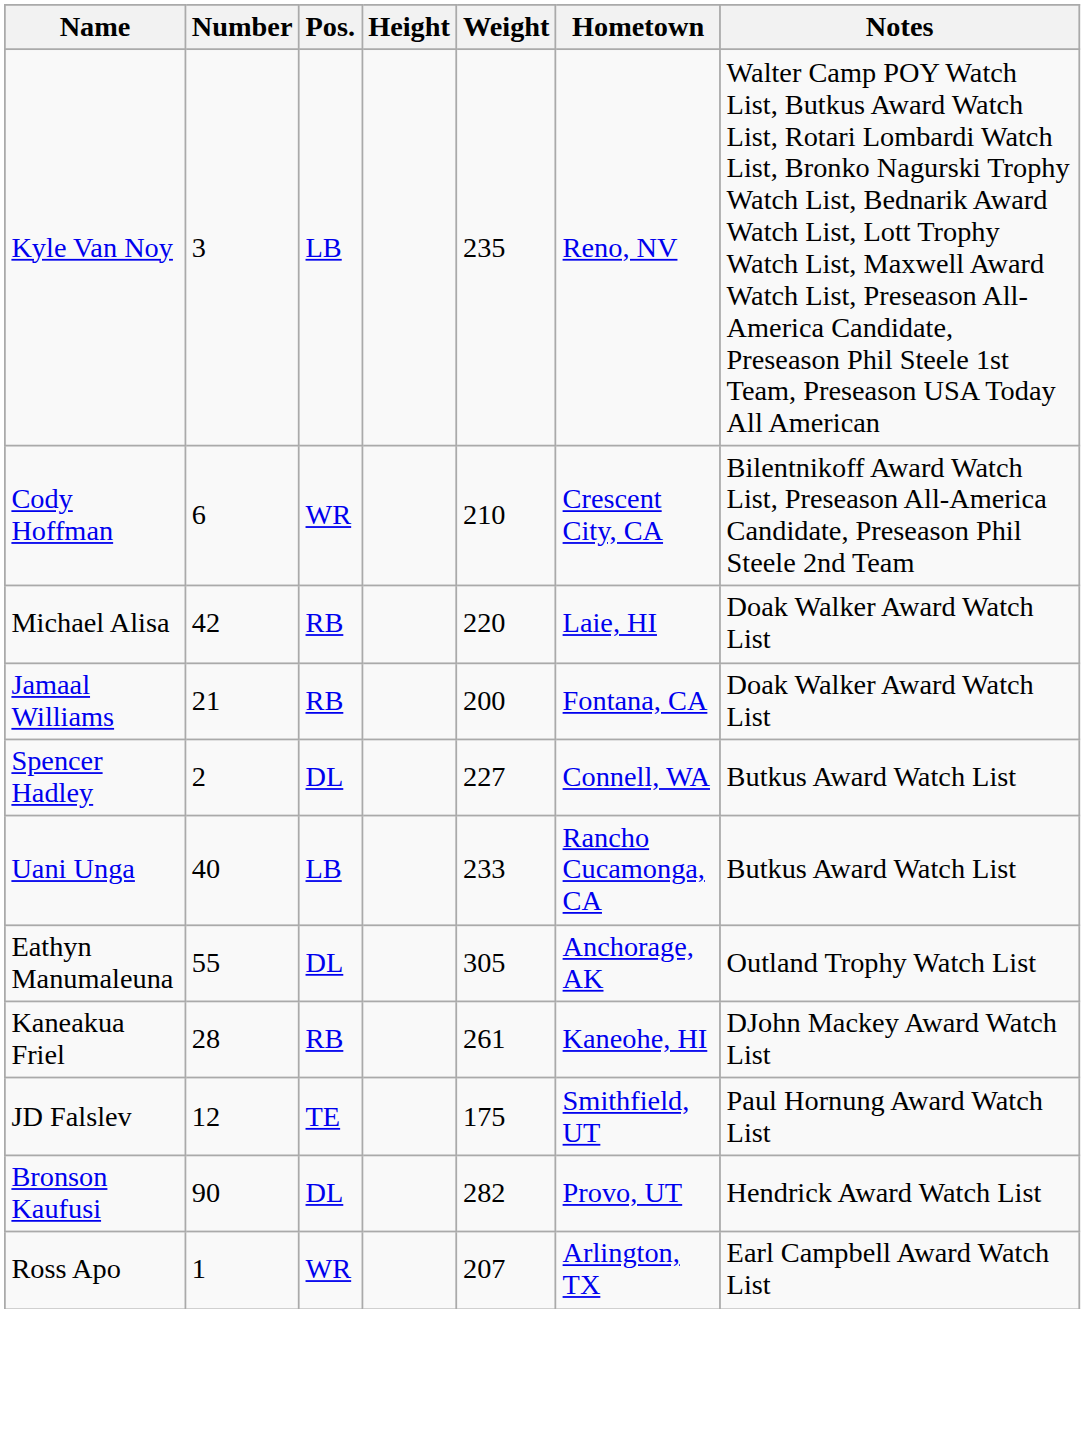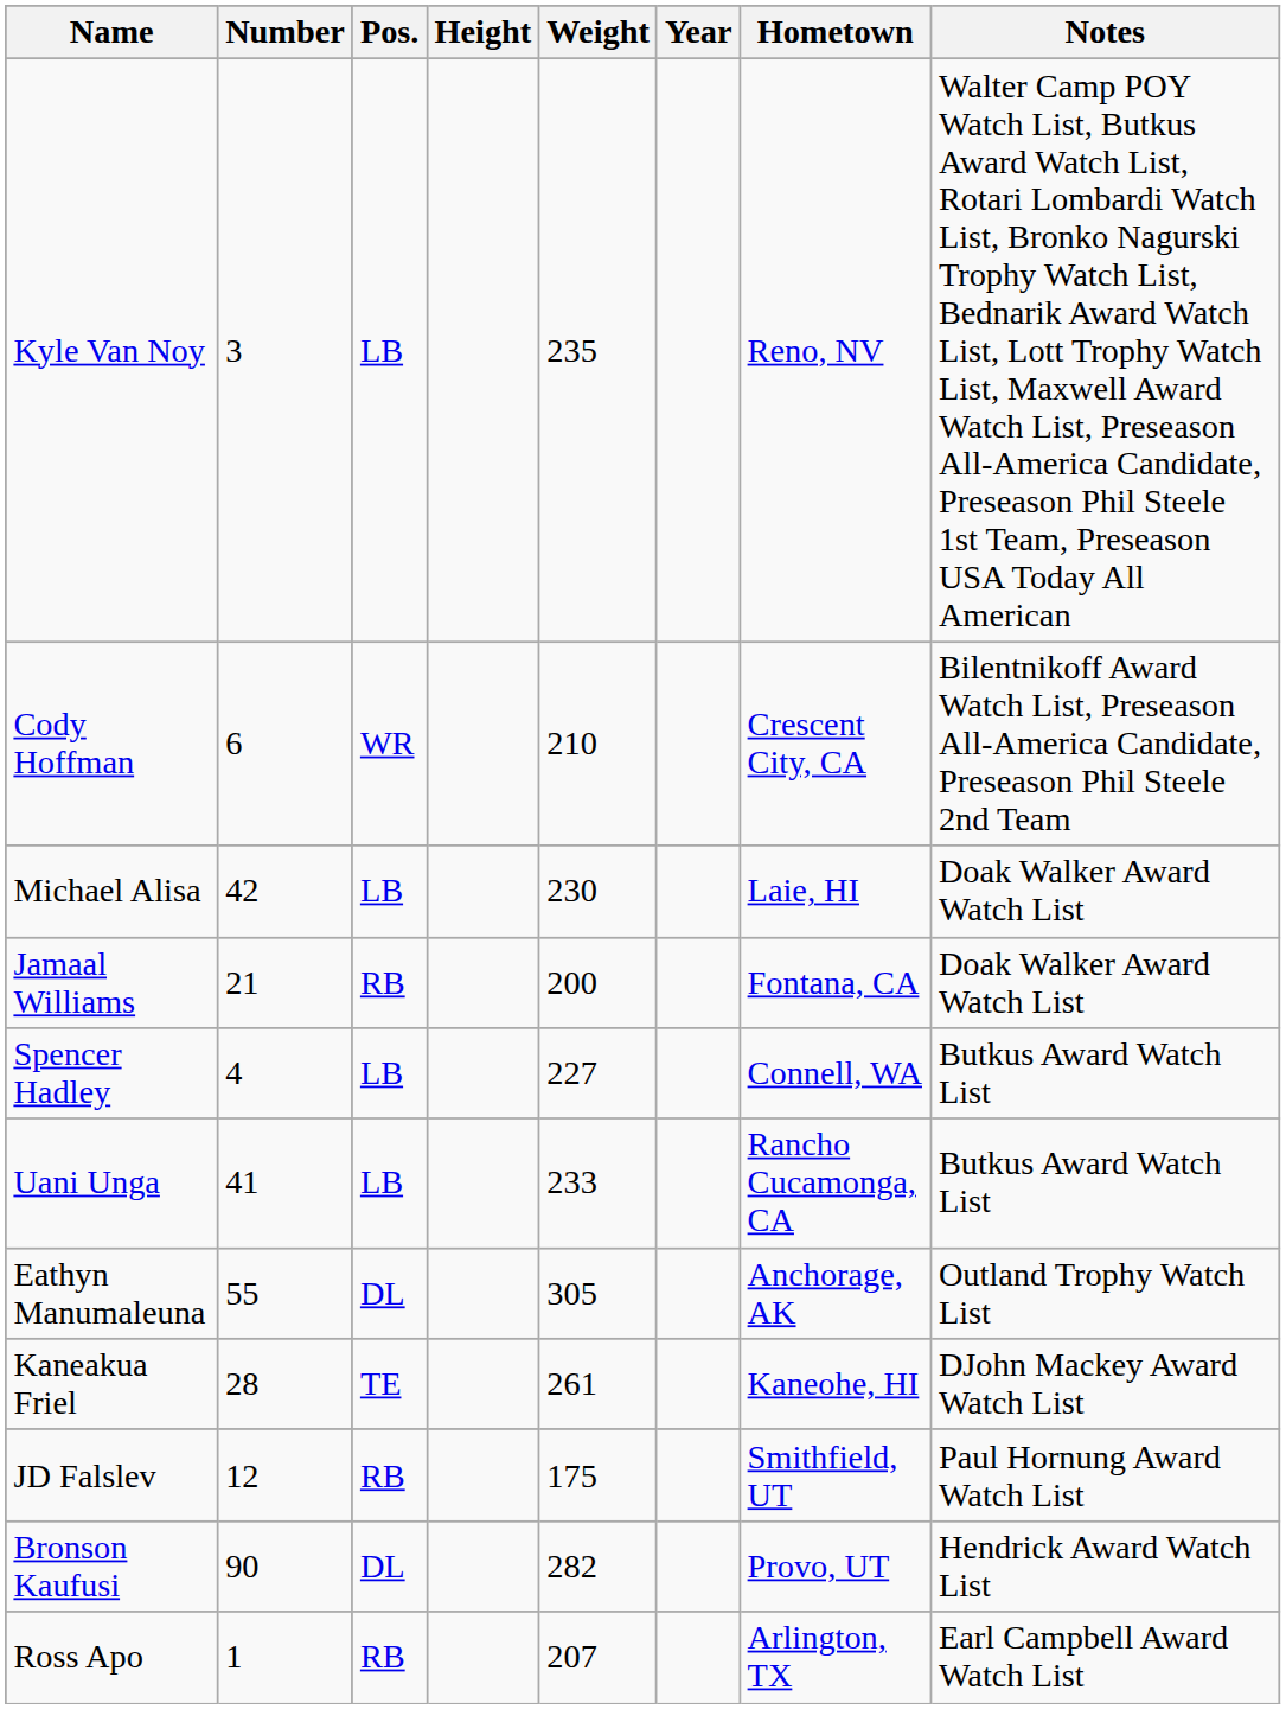+ column: Year
Michael Alisa | Pos.: RB -> LB
Michael Alisa | Weight: 220 -> 230
Spencer Hadley | Number: 2 -> 4
Spencer Hadley | Pos.: DL -> LB
Uani Unga | Number: 40 -> 41
Kaneakua Friel | Pos.: RB -> TE
JD Falslev | Pos.: TE -> RB
Ross Apo | Pos.: WR -> RB
